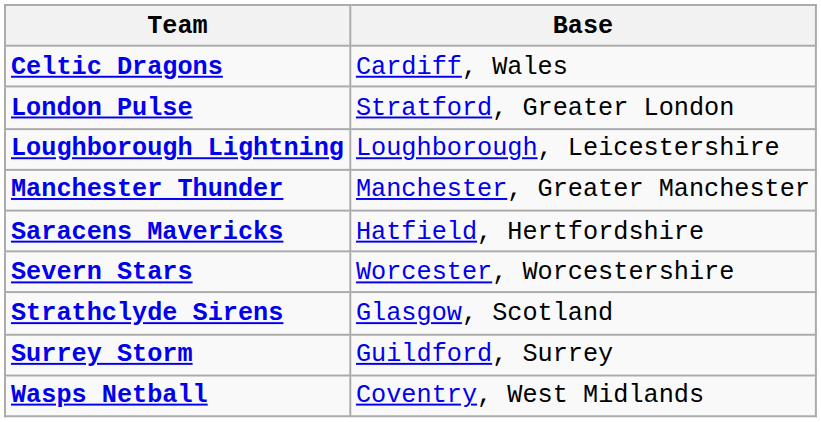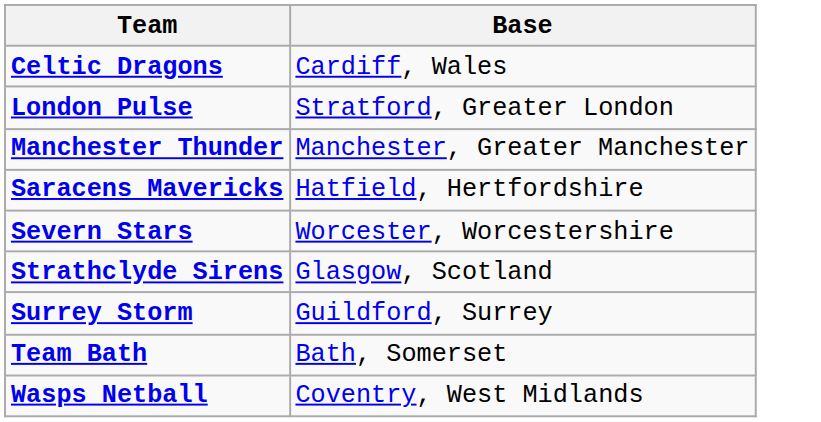- row: Loughborough Lightning | Loughborough, Leicestershire
+ row: Team Bath | Bath, Somerset
